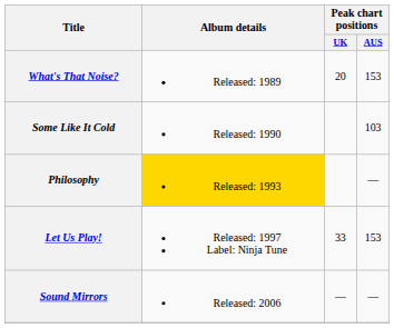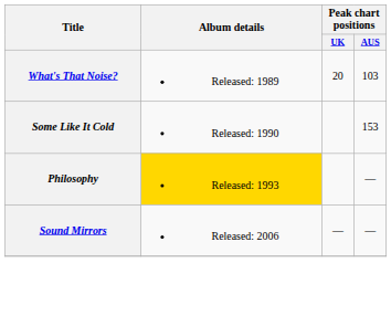What's That Noise? | Peak chart positions / AUS: 153 -> 103
Some Like It Cold | Peak chart positions / AUS: 103 -> 153
- row: Let Us Play! | Released: 1997 Label: Ninja Tune | 33 | 153
